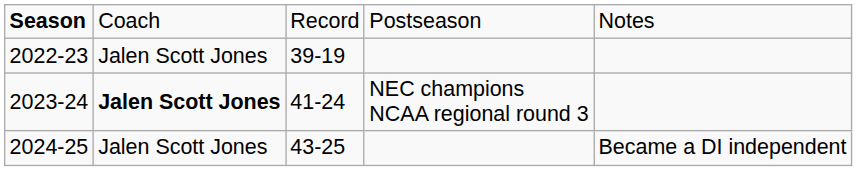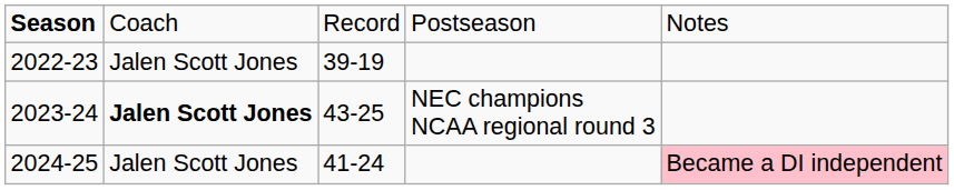2023-24 | column 3: 41-24 -> 43-25
2024-25 | column 3: 43-25 -> 41-24
2024-25 | column 5: no background -> pink background
